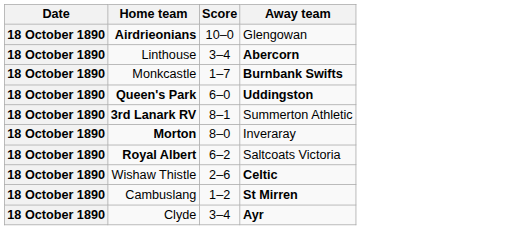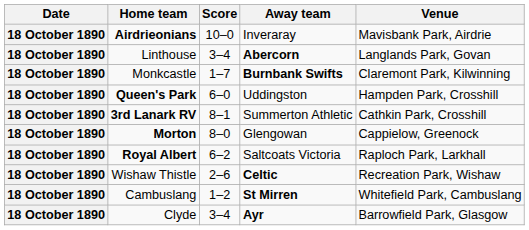+ column: Venue | Mavisbank Park, Airdrie | Langlands Park, Govan | Claremont Park, Kilwinning | Hampden Park, Crosshill | Cathkin Park, Crosshill | Cappielow, Greenock | Raploch Park, Larkhall | Recreation Park, Wishaw | Whitefield Park, Cambuslang | Barrowfield Park, Glasgow
Airdrieonians | Away team: Glengowan -> Inveraray
Queen's Park | Away team: bold -> normal
Morton | Away team: Inveraray -> Glengowan
